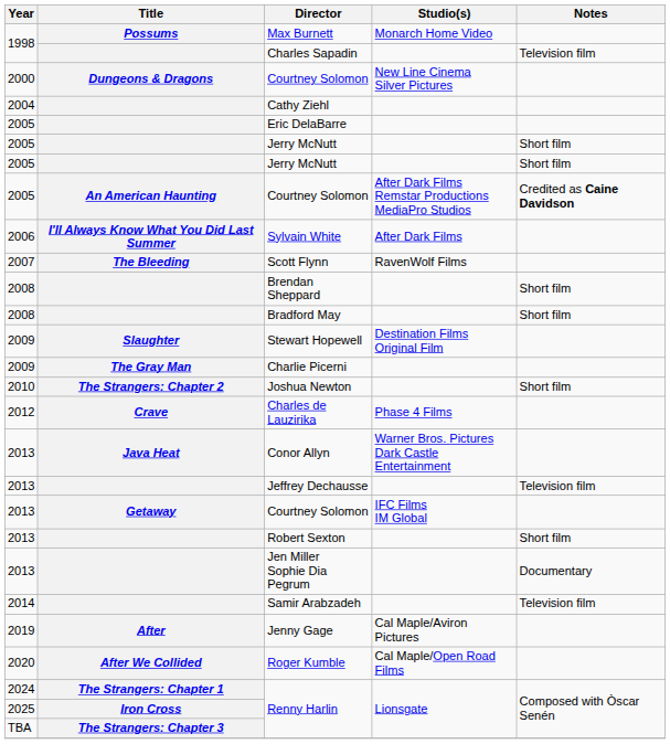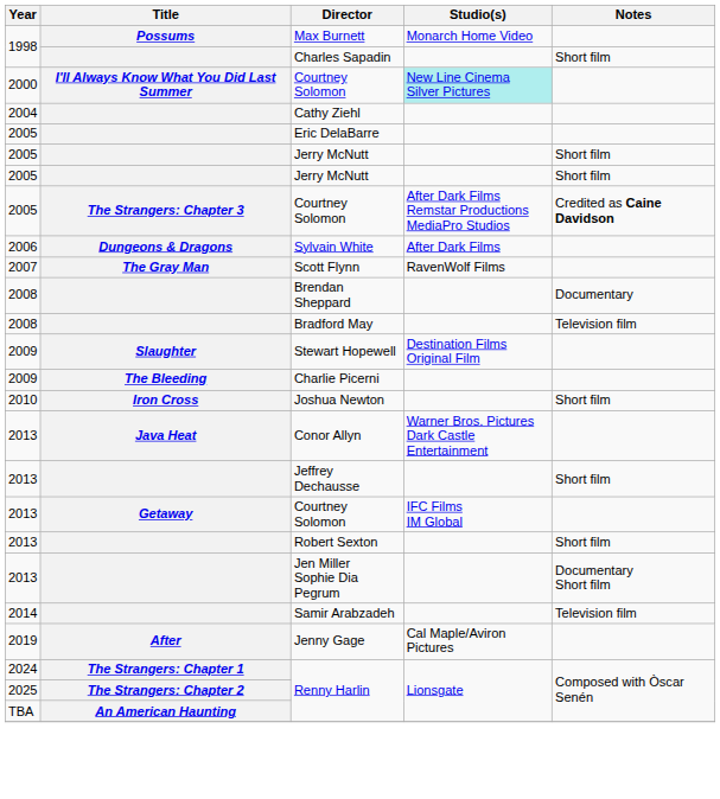Charles Sapadin | Notes: Television film -> Short film
2000 / Courtney Solomon | Title: Dungeons & Dragons -> I'll Always Know What You Did Last Summer
2000 / Courtney Solomon | Studio(s): no background -> paleturquoise background
2005 / Courtney Solomon | Title: An American Haunting -> The Strangers: Chapter 3
Sylvain White | Title: I'll Always Know What You Did Last Summer -> Dungeons & Dragons
Scott Flynn | Title: The Bleeding -> The Gray Man
Brendan Sheppard | Notes: Short film -> Documentary
Bradford May | Notes: Short film -> Television film
Charlie Picerni | Title: The Gray Man -> The Bleeding
Joshua Newton | Title: The Strangers: Chapter 2 -> Iron Cross
- row: 2012 | Crave | Charles de Lauzirika | Phase 4 Films
Jeffrey Dechausse | Notes: Television film -> Short film
Jen Miller Sophie Dia Pegrum | Notes: Documentary -> Documentary Short film
- row: 2020 | After We Collided | Roger Kumble | Cal Maple/Open Road Films
2025 / Renny Harlin | Title: Iron Cross -> The Strangers: Chapter 2
TBA / Renny Harlin | Title: The Strangers: Chapter 3 -> An American Haunting
